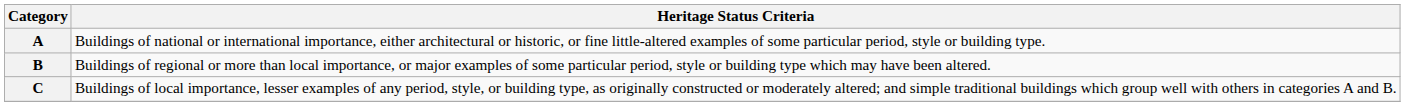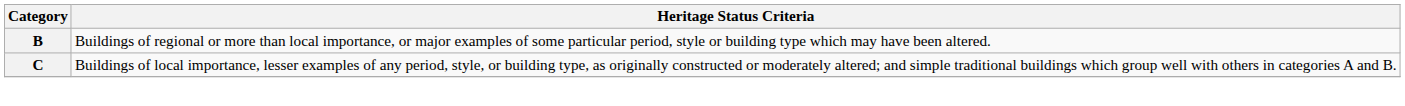- row: A | Buildings of national or international importance, either architectural or historic, or fine little-altered examples of some particular period, style or building type.
